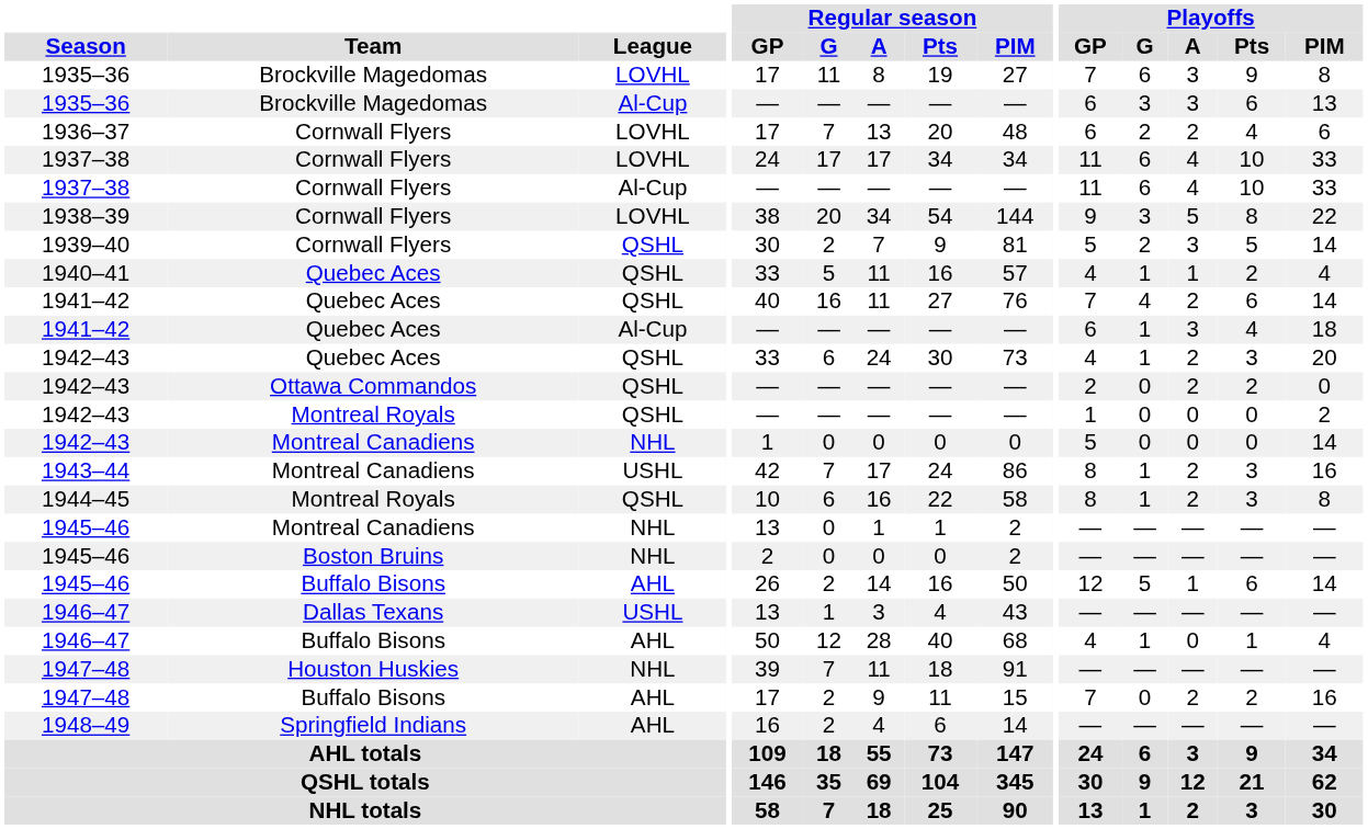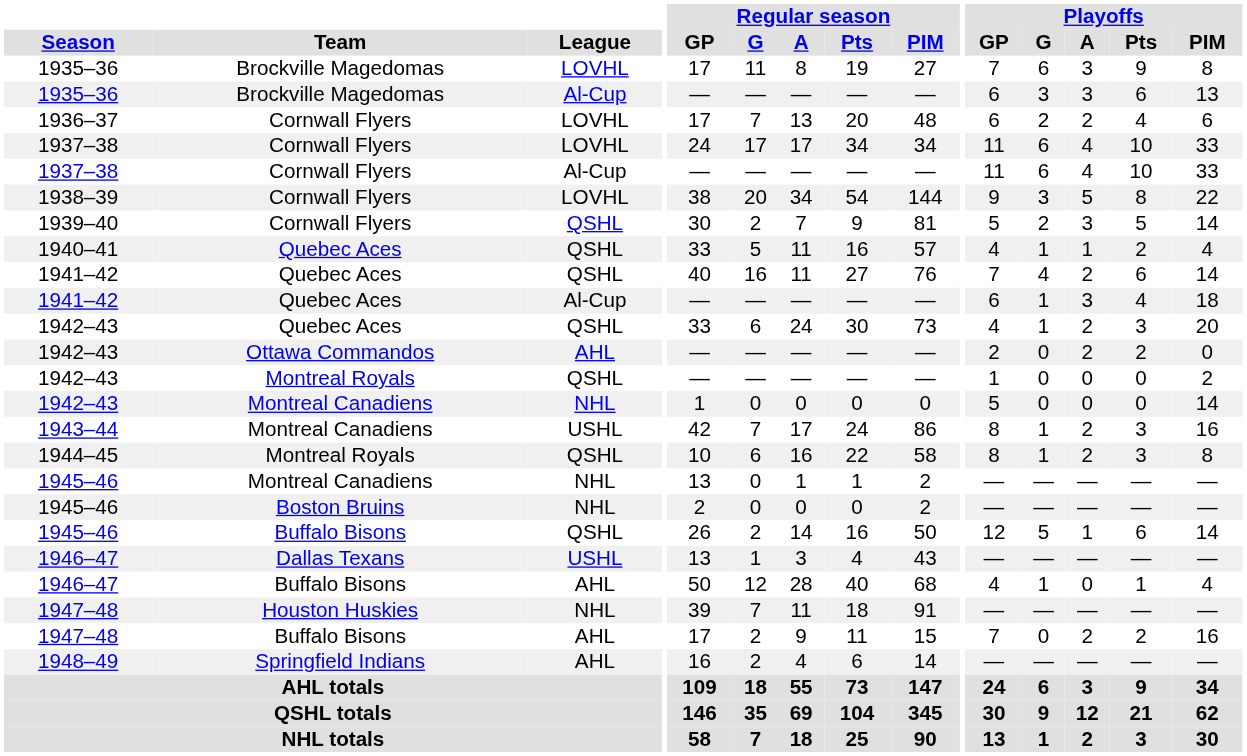1942–43 / Ottawa Commandos | League: QSHL -> AHL
1945–46 / Buffalo Bisons | League: AHL -> QSHL
